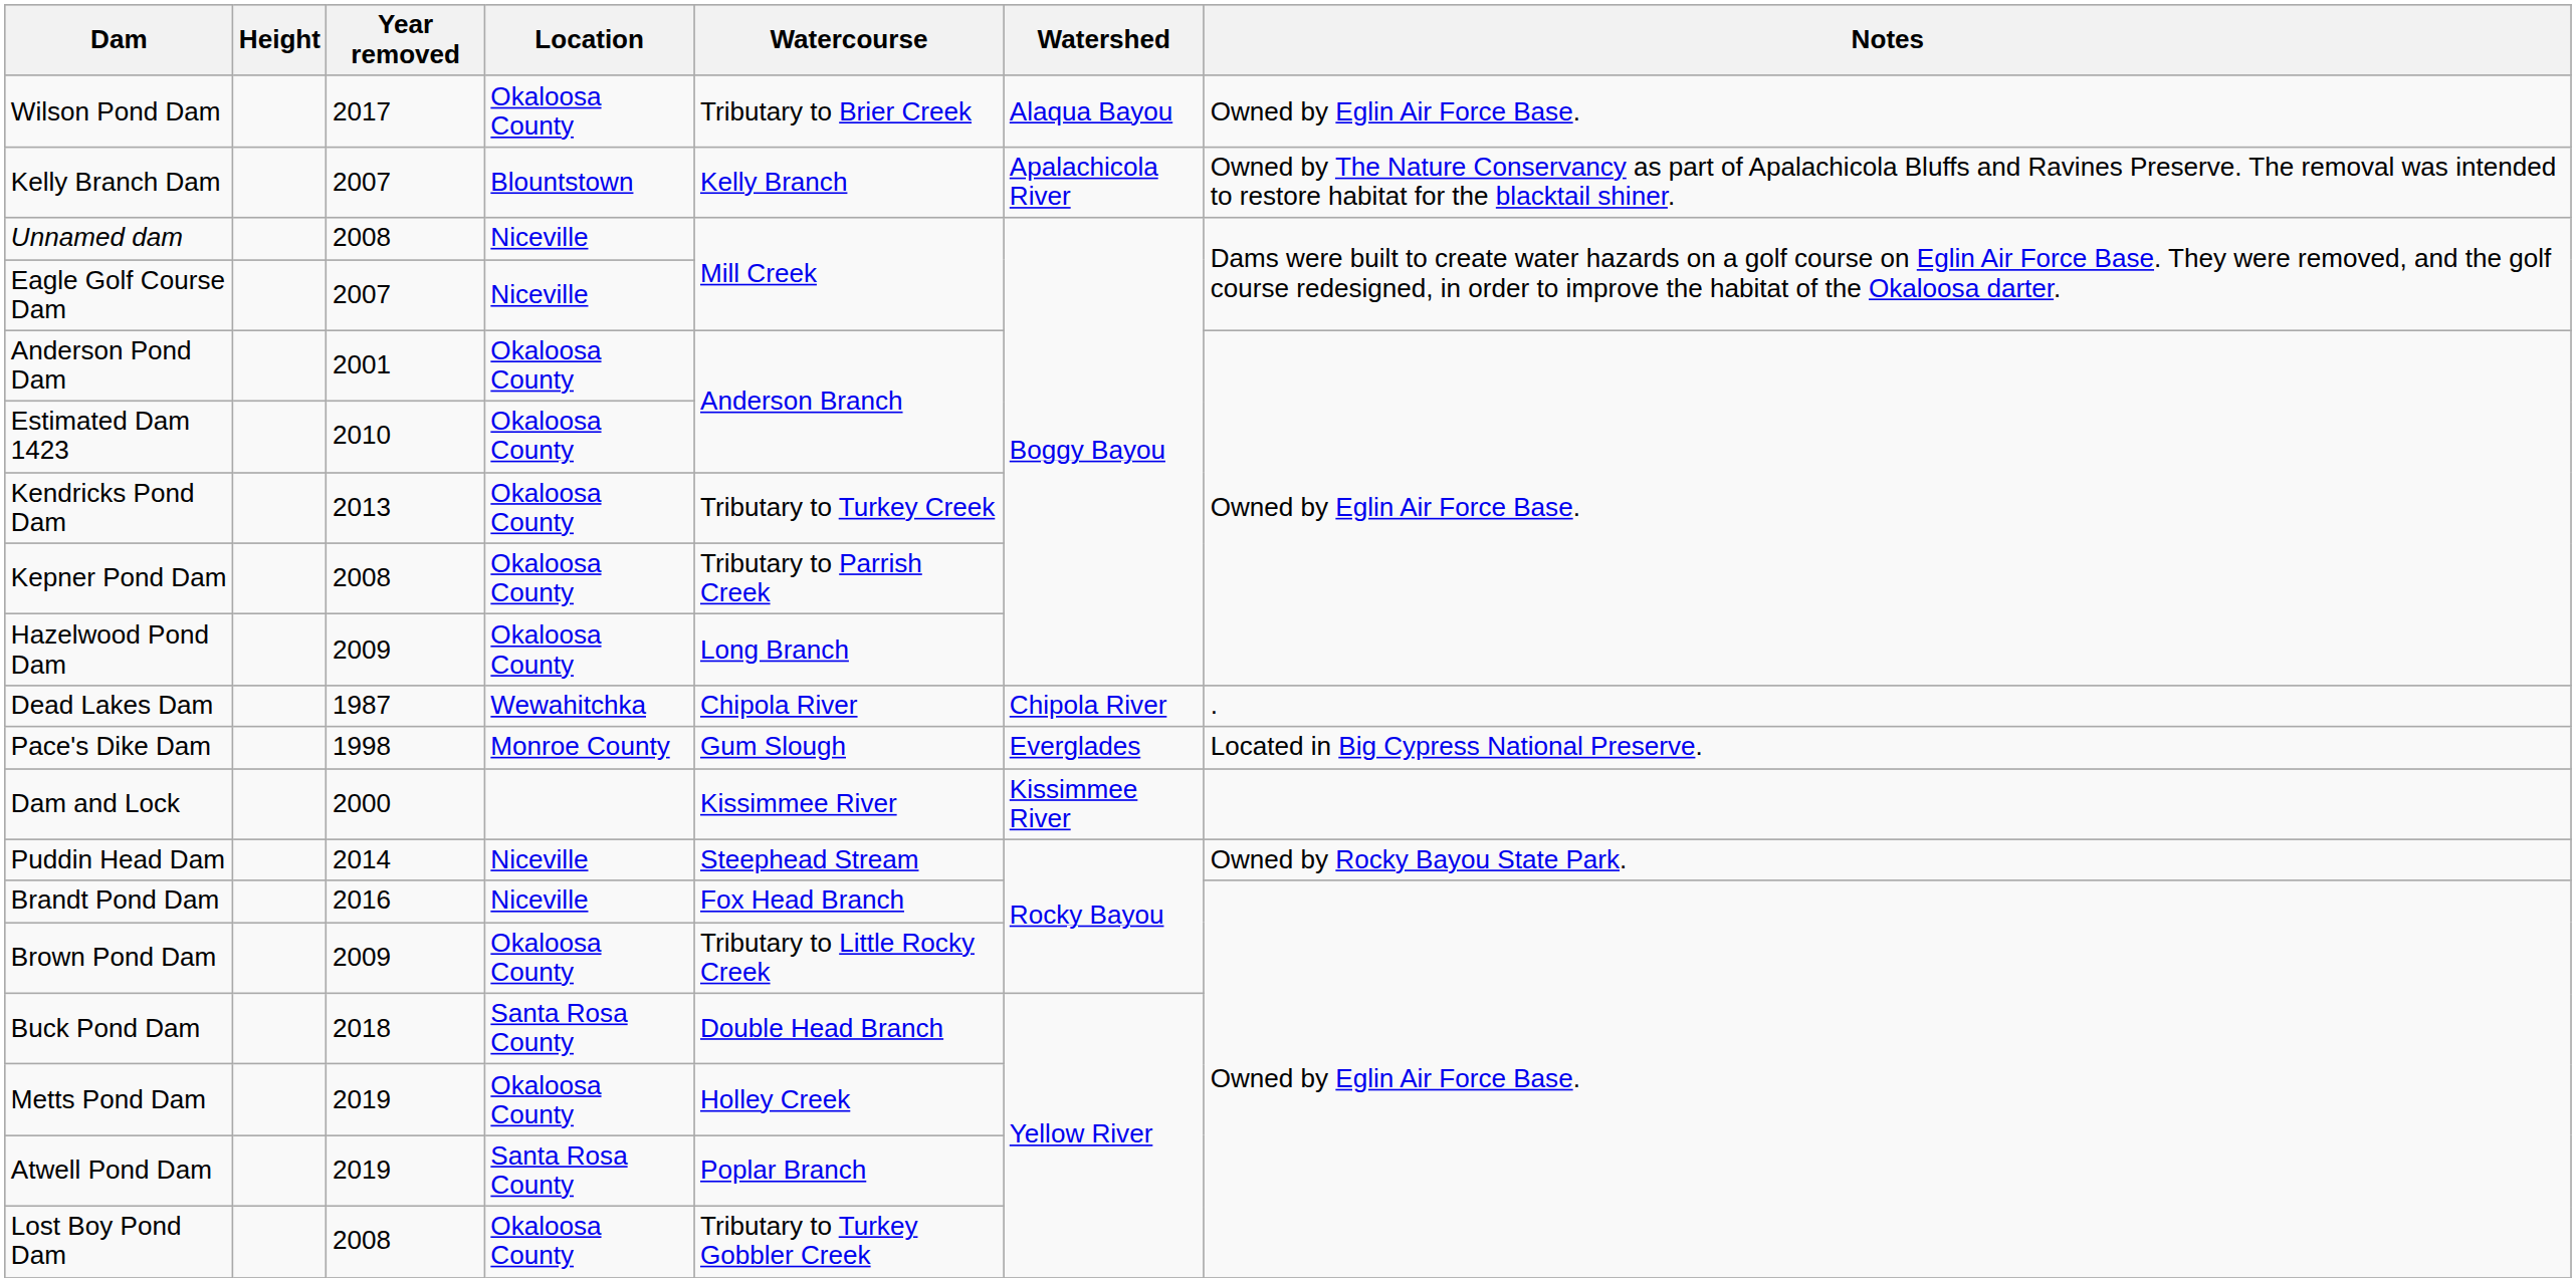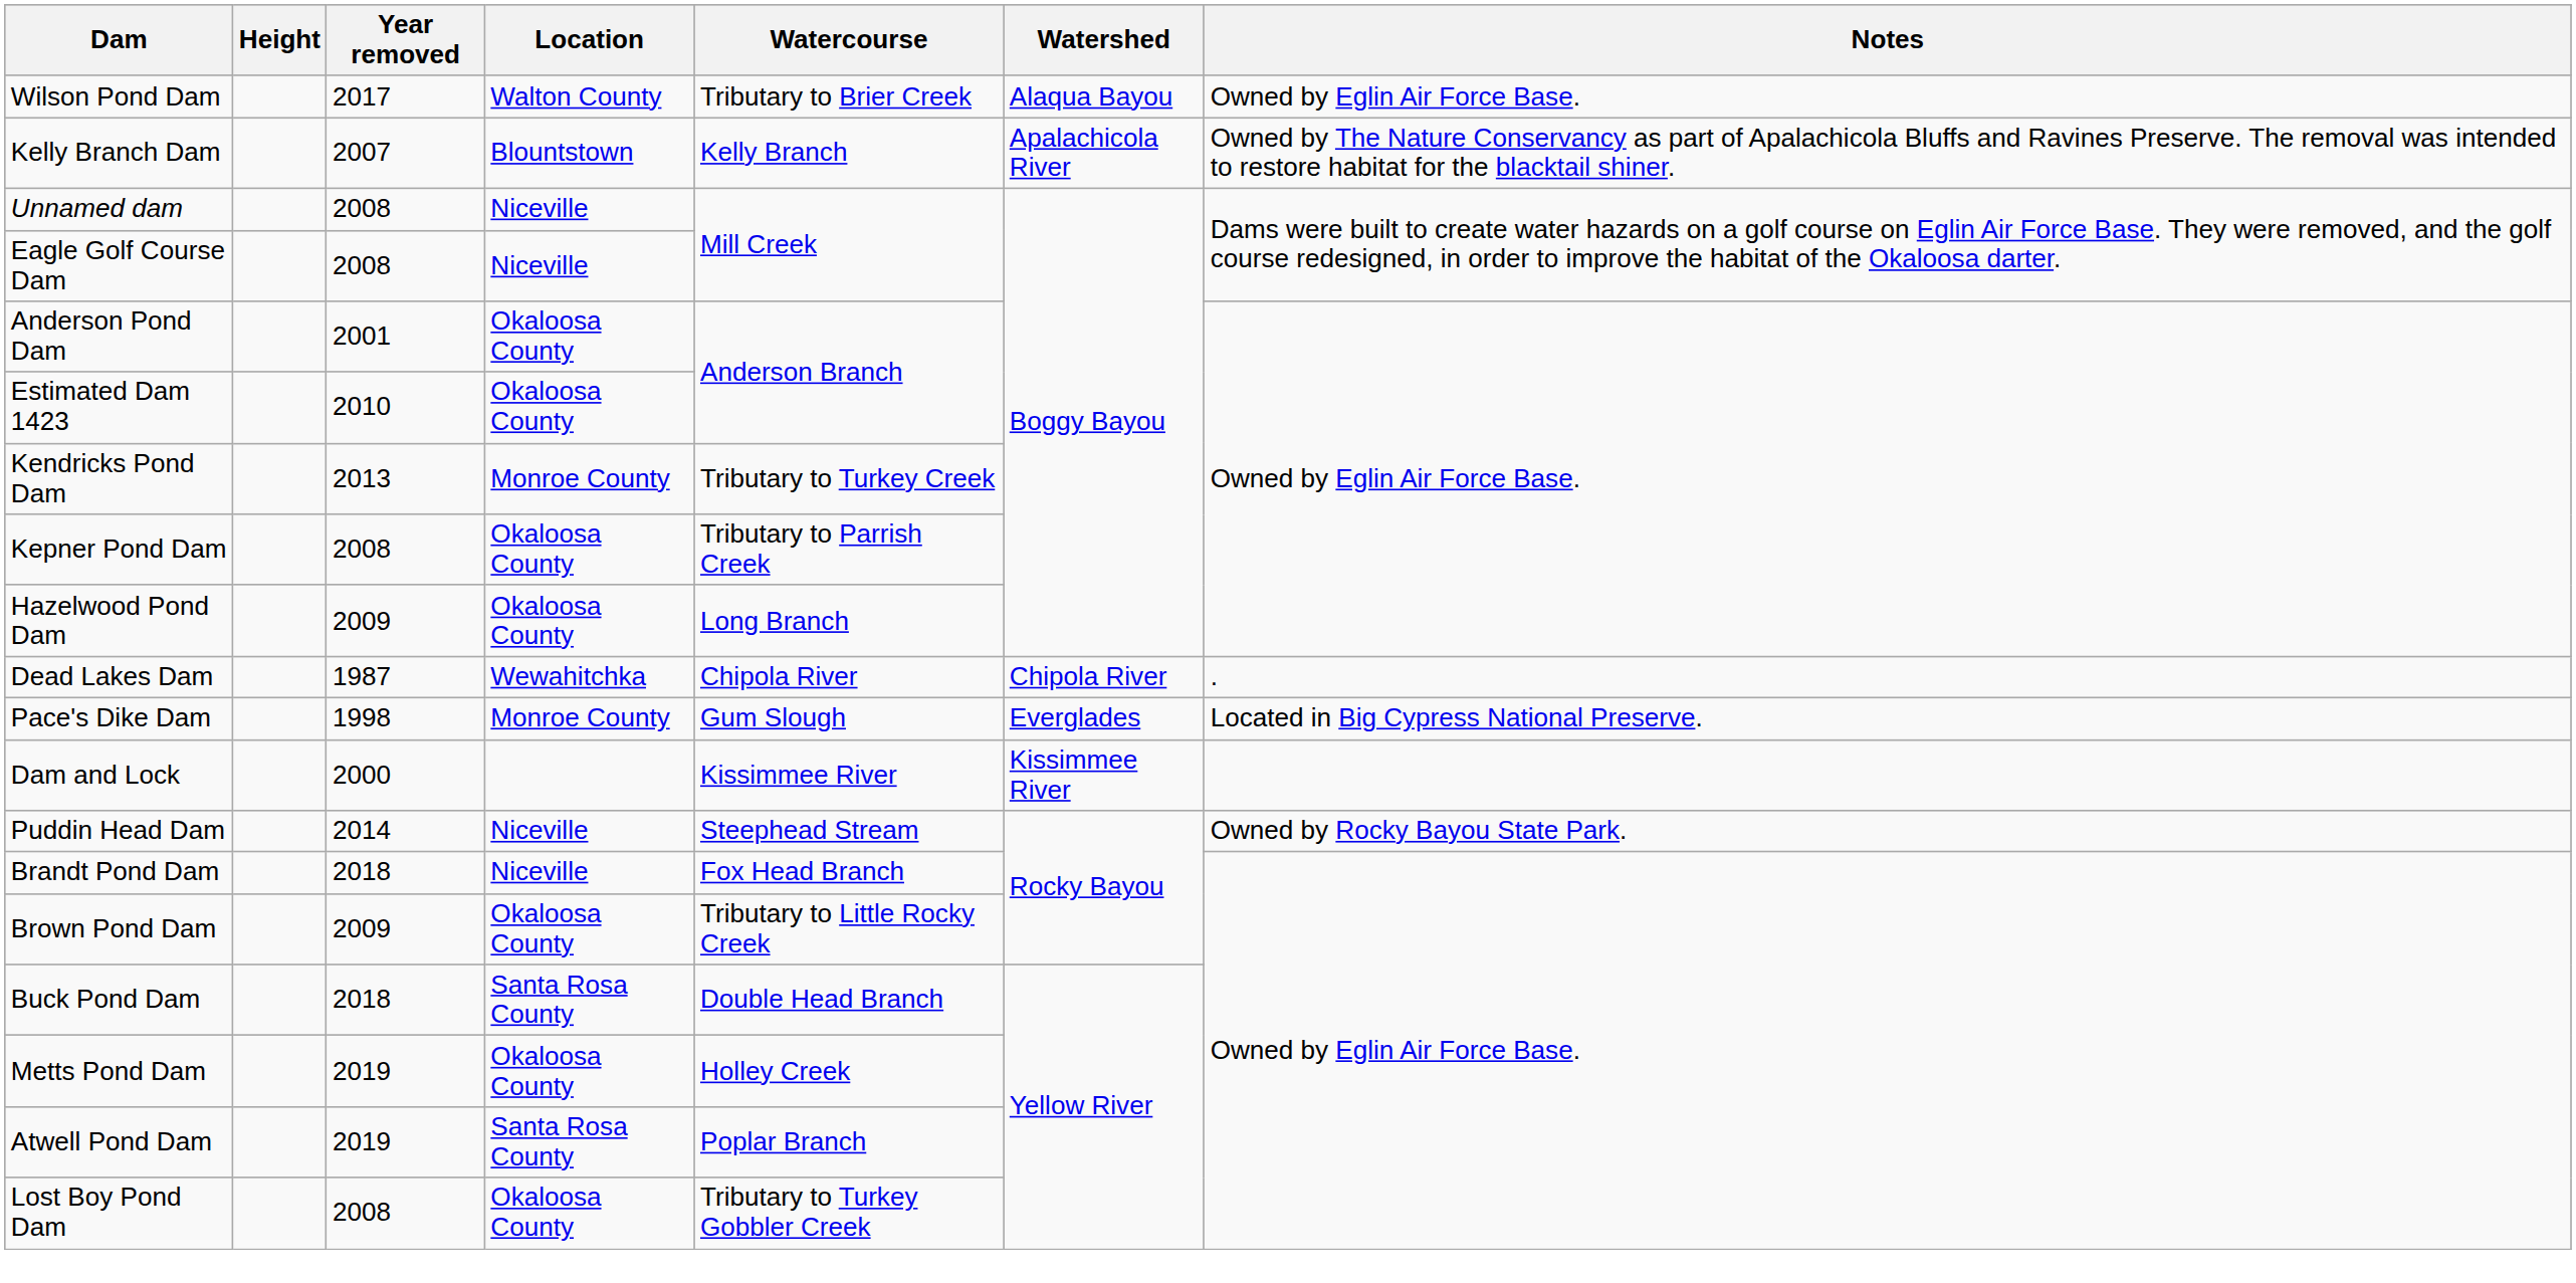Wilson Pond Dam | Location: Okaloosa County -> Walton County
Eagle Golf Course Dam | Year removed: 2007 -> 2008
Kendricks Pond Dam | Location: Okaloosa County -> Monroe County
Brandt Pond Dam | Year removed: 2016 -> 2018
